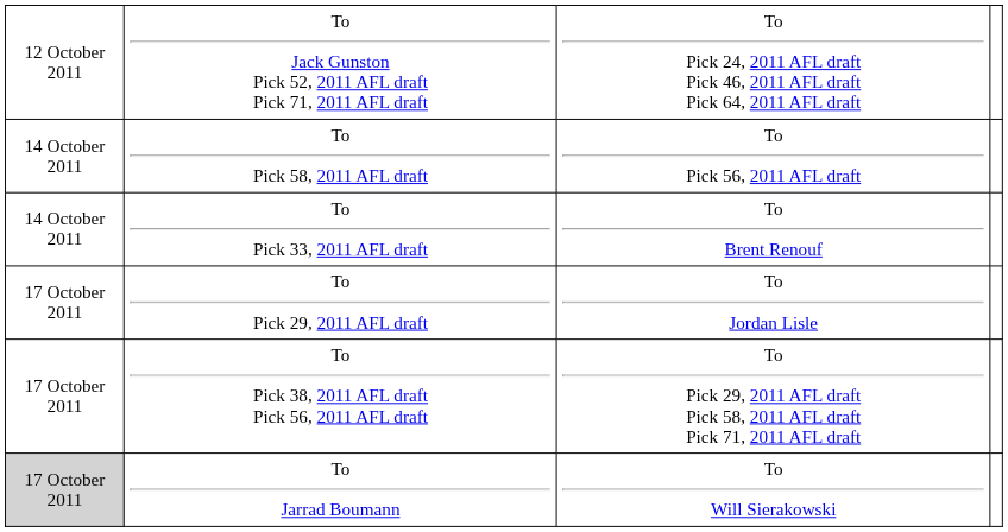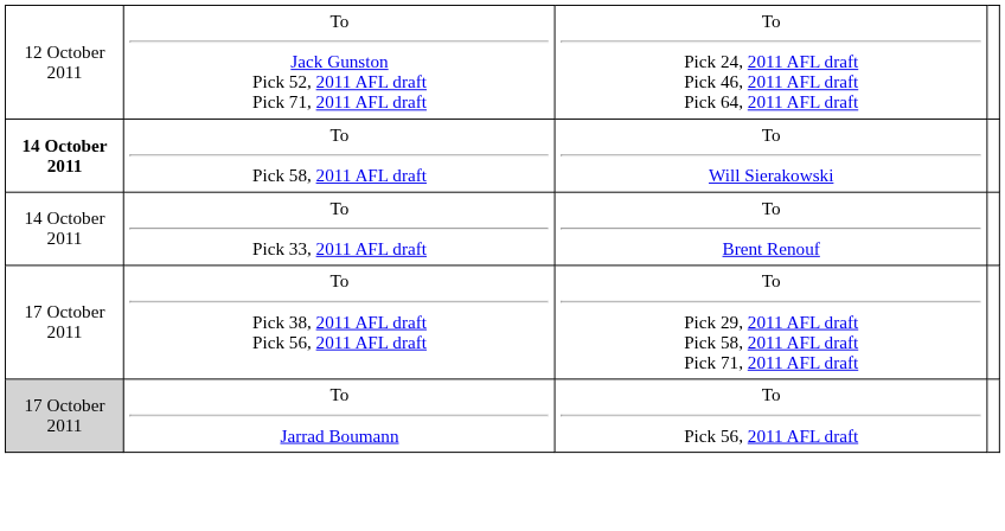To Pick 58, 2011 AFL draft | column 1: normal -> bold
To Pick 58, 2011 AFL draft | column 3: To Pick 56, 2011 AFL draft -> To Will Sierakowski
- row: 17 October 2011 | To Pick 29, 2011 AFL draft | To Jordan Lisle
To Jarrad Boumann | column 3: To Will Sierakowski -> To Pick 56, 2011 AFL draft
